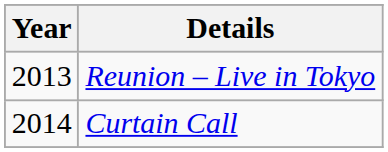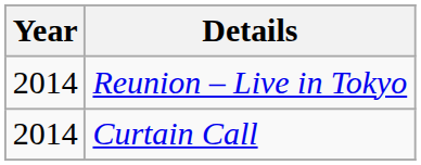Reunion – Live in Tokyo | Year: 2013 -> 2014
